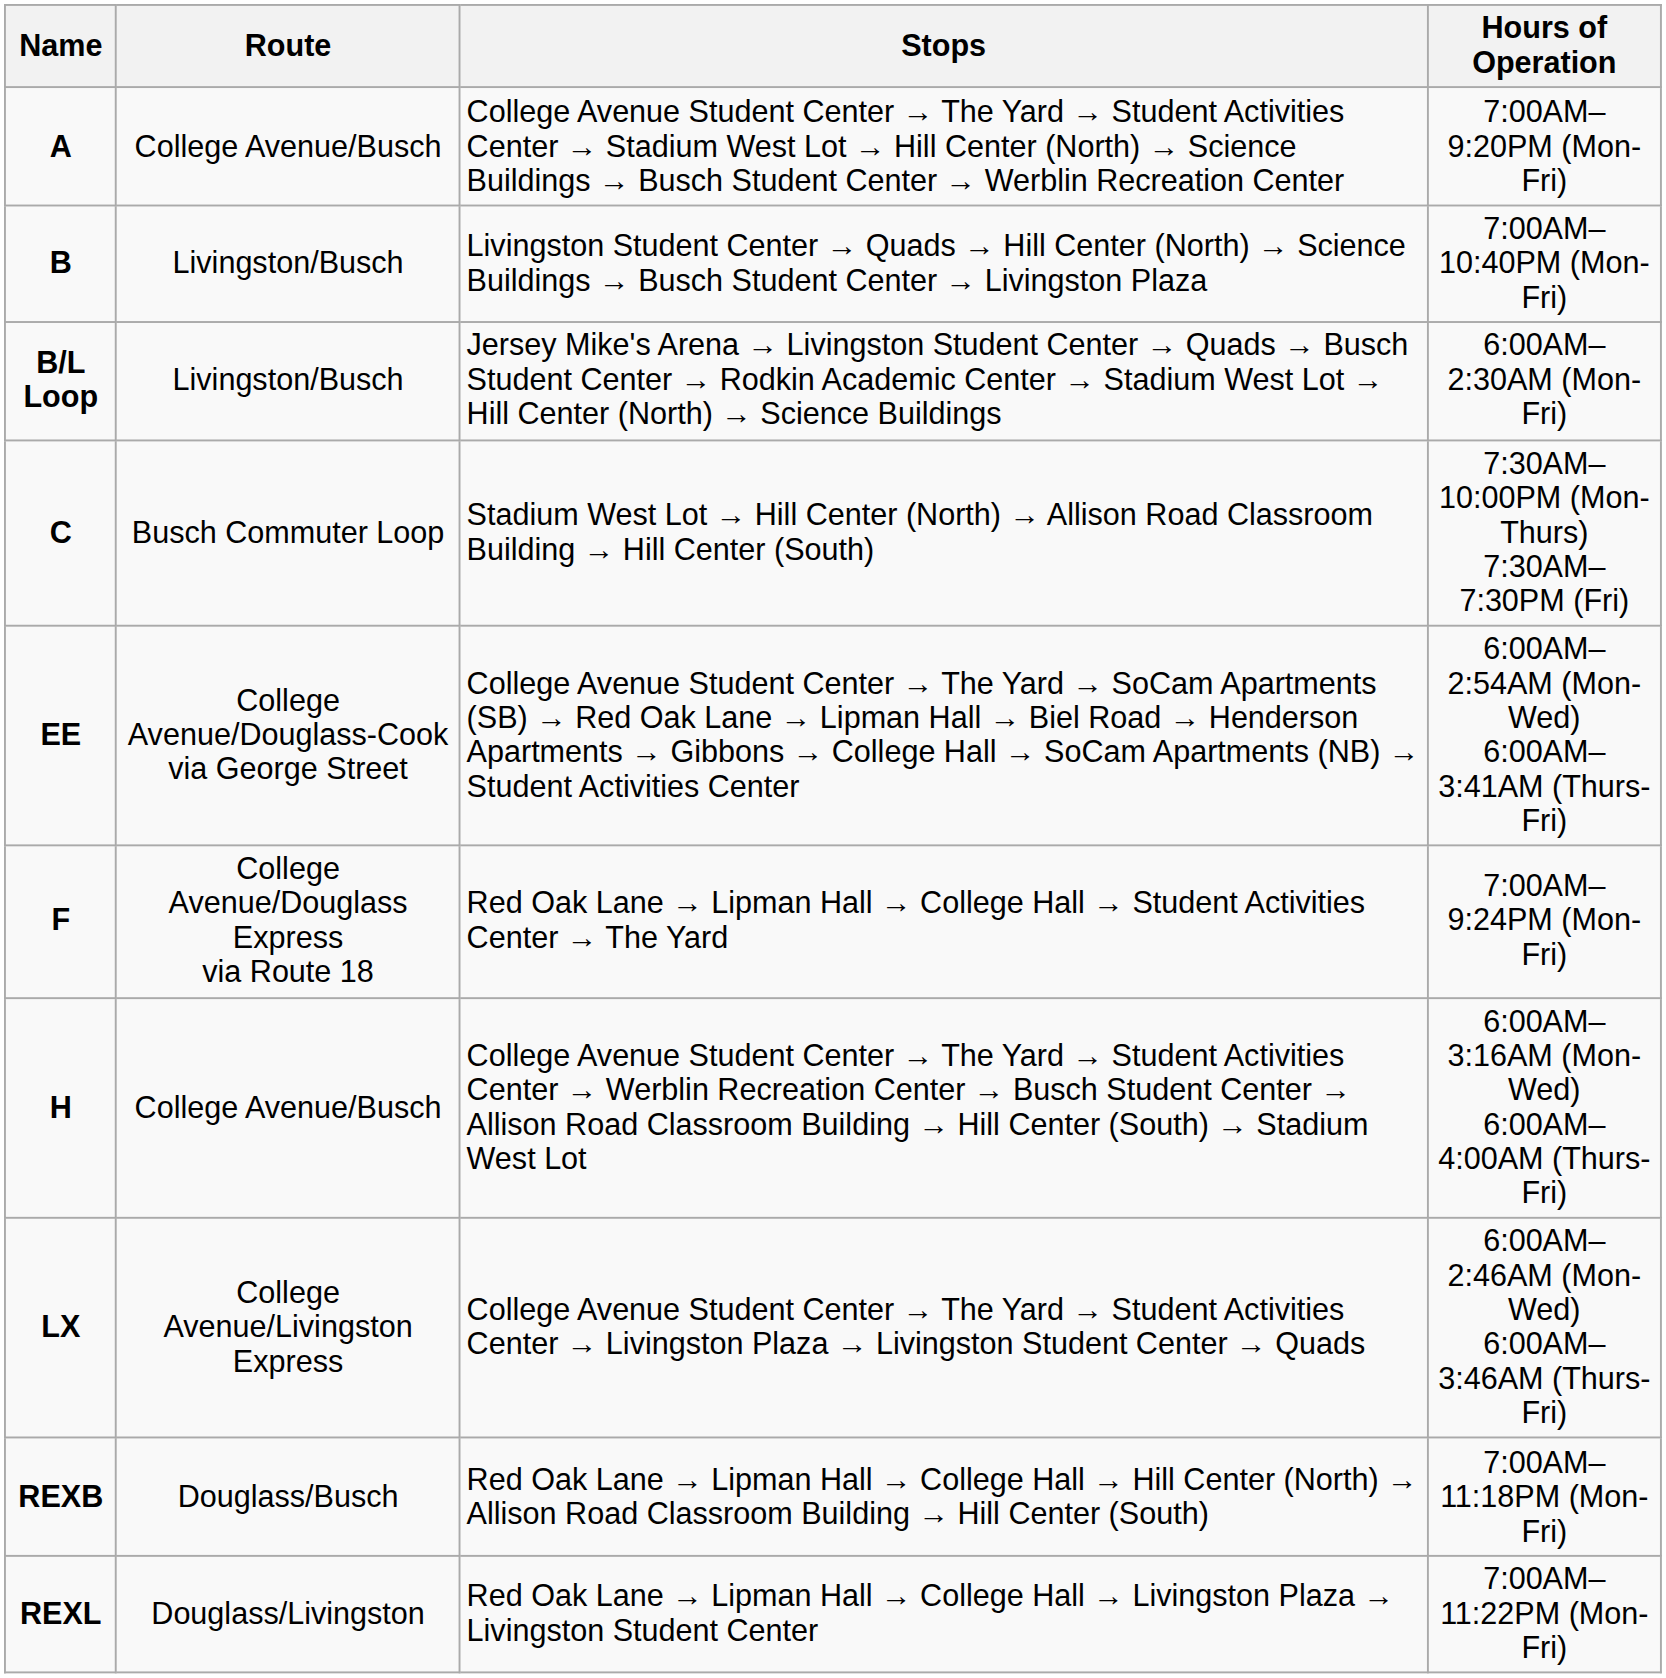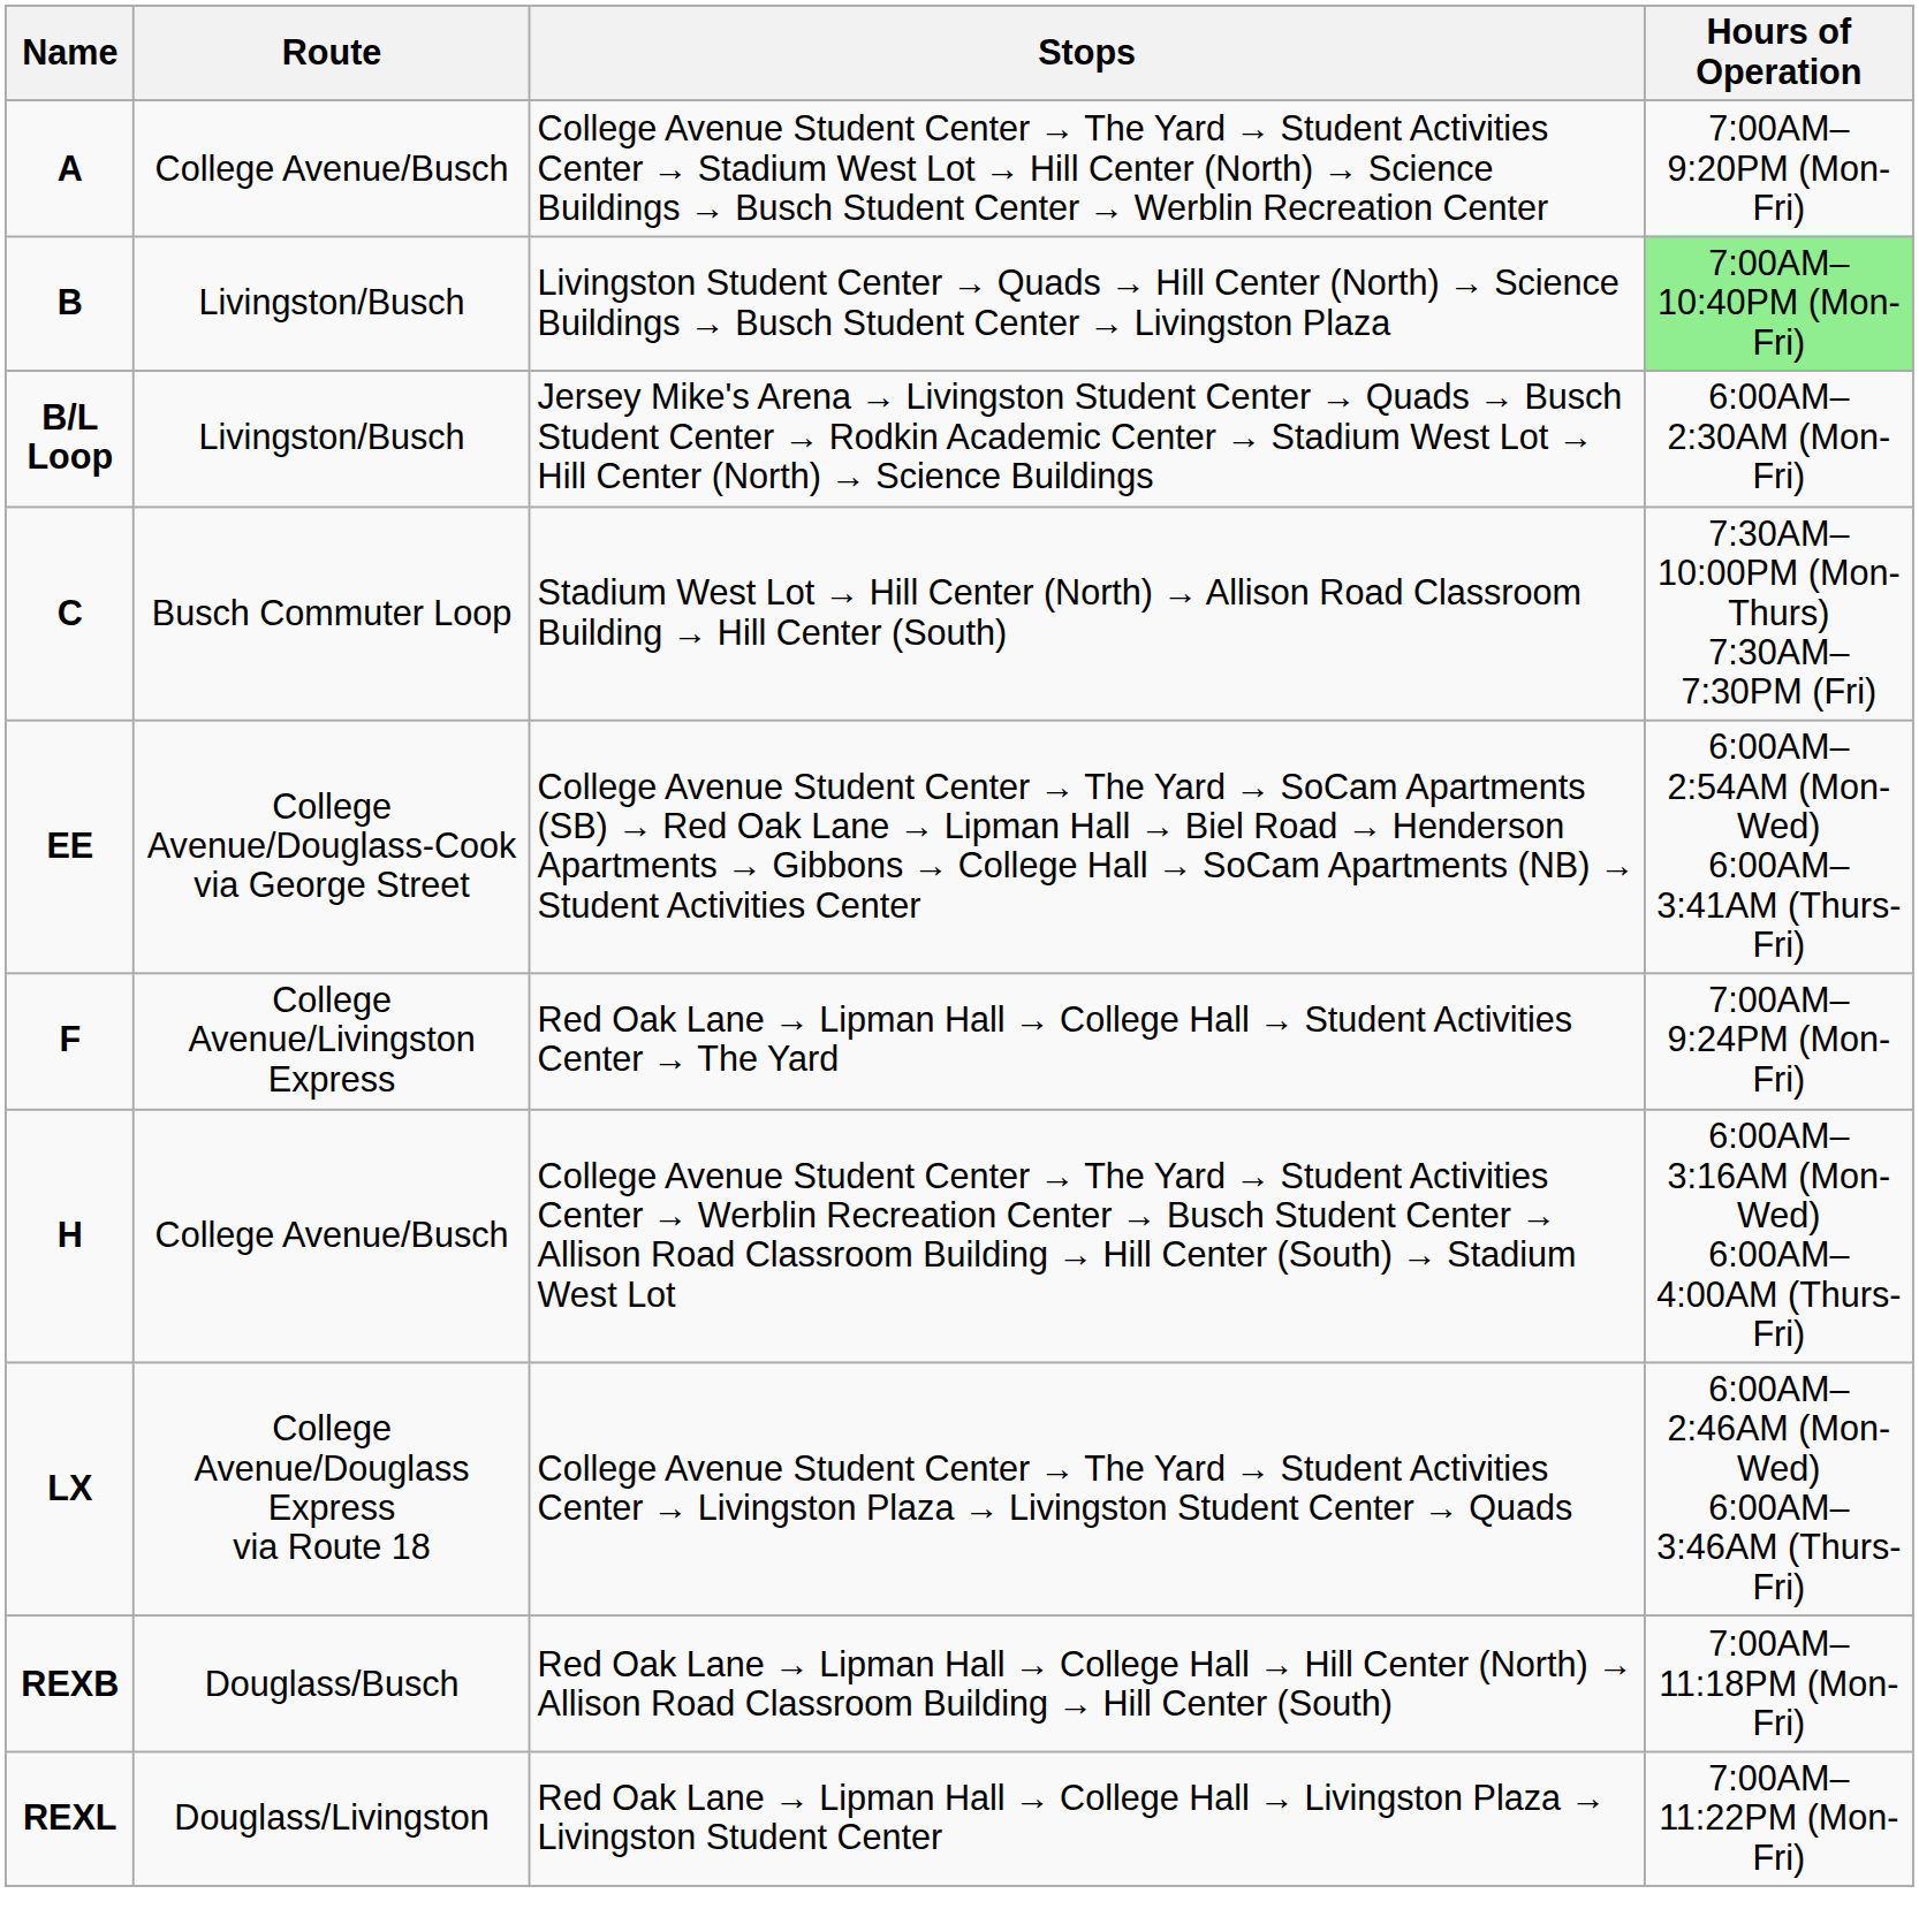B | Hours of Operation: no background -> lightgreen background
F | Route: College Avenue/Douglass Express via Route 18 -> College Avenue/Livingston Express
LX | Route: College Avenue/Livingston Express -> College Avenue/Douglass Express via Route 18
